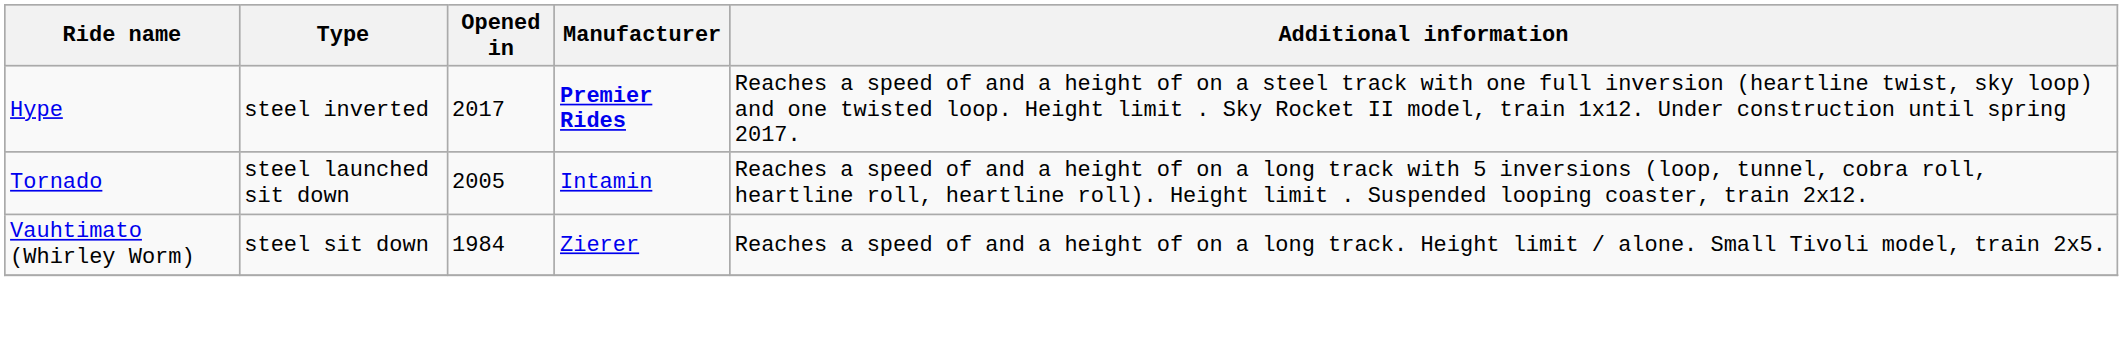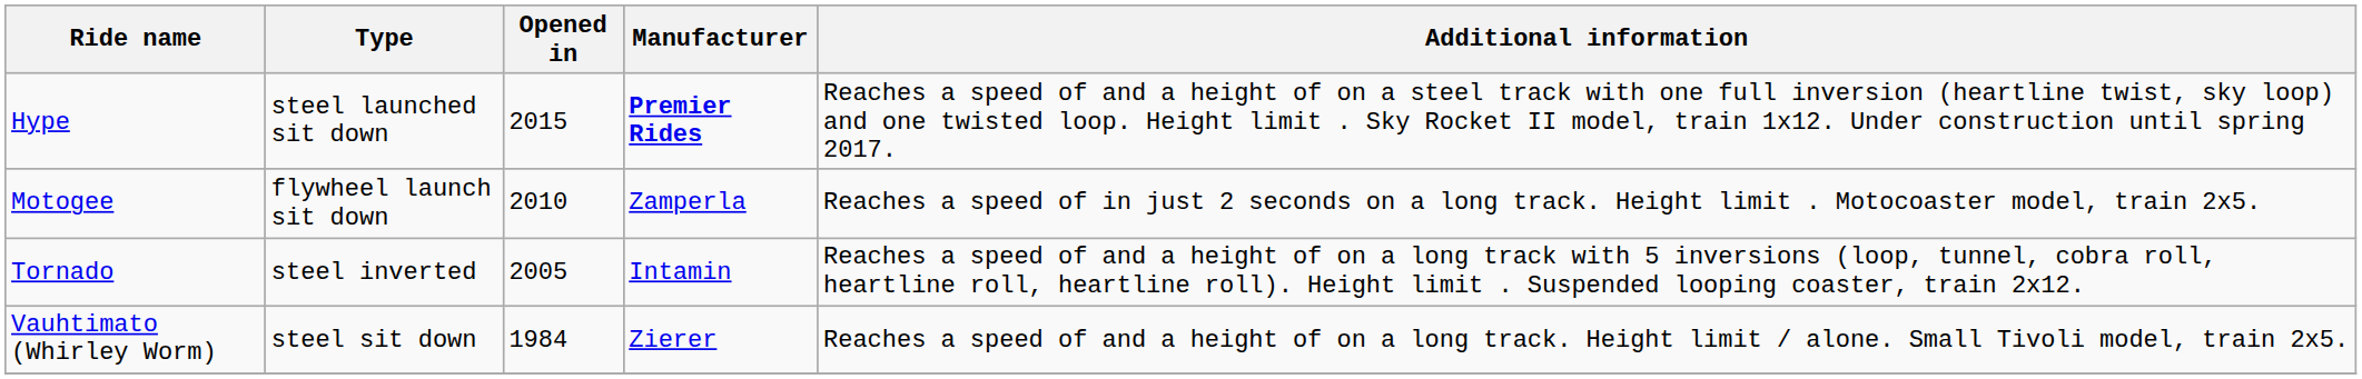Hype | Type: steel inverted -> steel launched sit down
Hype | Opened in: 2017 -> 2015
+ row: Motogee | flywheel launch sit down | 2010 | Zamperla | Reaches a speed of in just 2 seconds on a long track. Height limit . Motocoaster model, train 2x5.
Tornado | Type: steel launched sit down -> steel inverted
